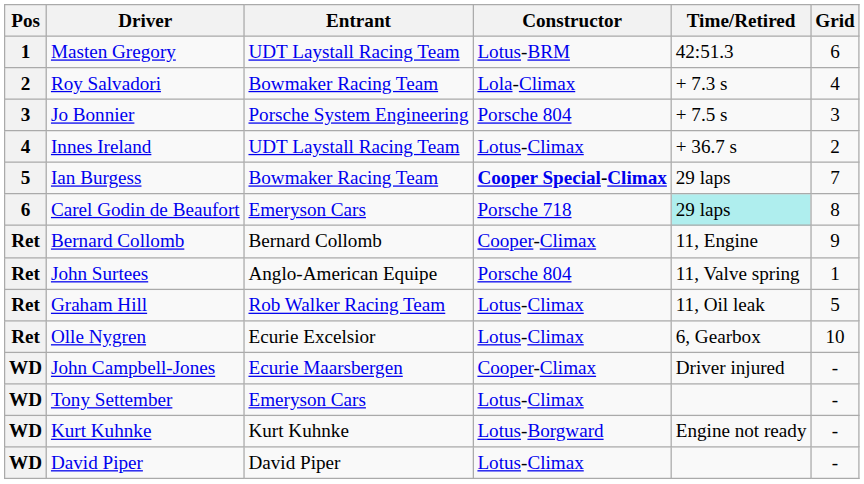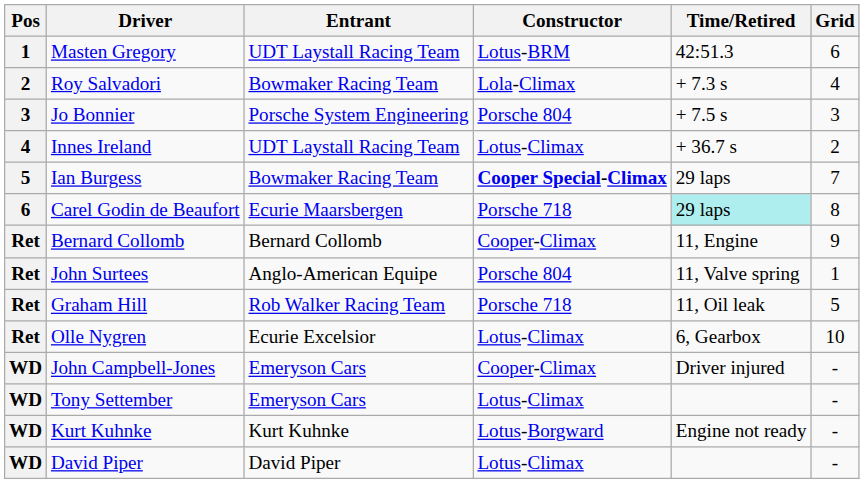Carel Godin de Beaufort | Entrant: Emeryson Cars -> Ecurie Maarsbergen
Graham Hill | Constructor: Lotus-Climax -> Porsche 718
John Campbell-Jones | Entrant: Ecurie Maarsbergen -> Emeryson Cars
